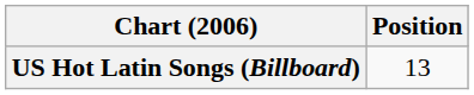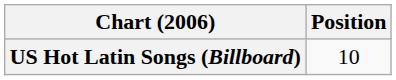US Hot Latin Songs (Billboard) | Position: 13 -> 10
